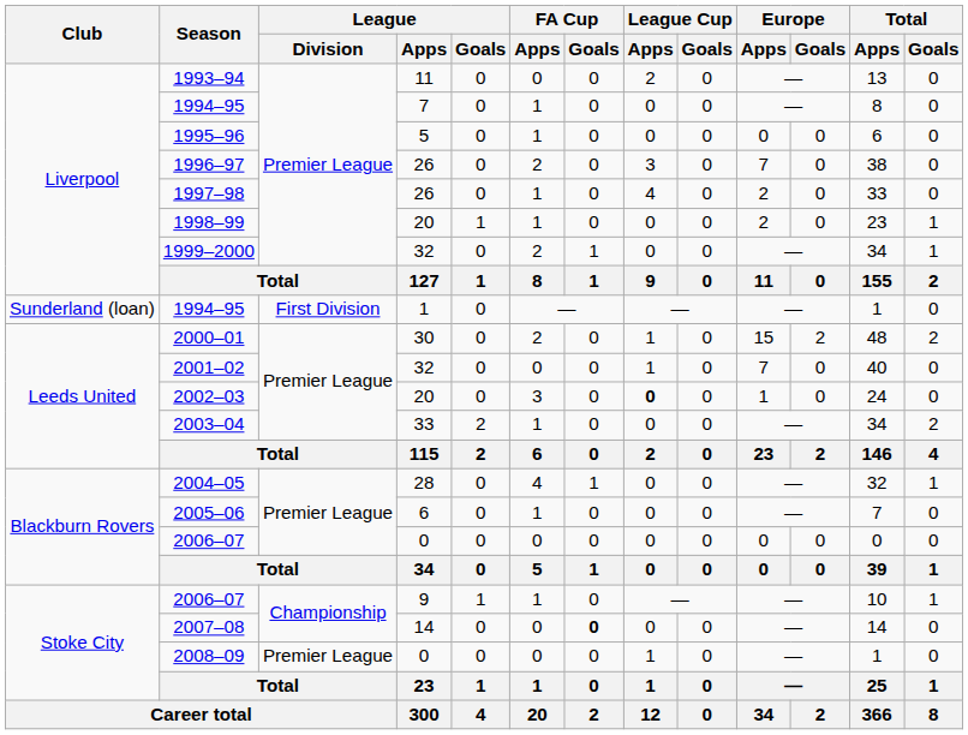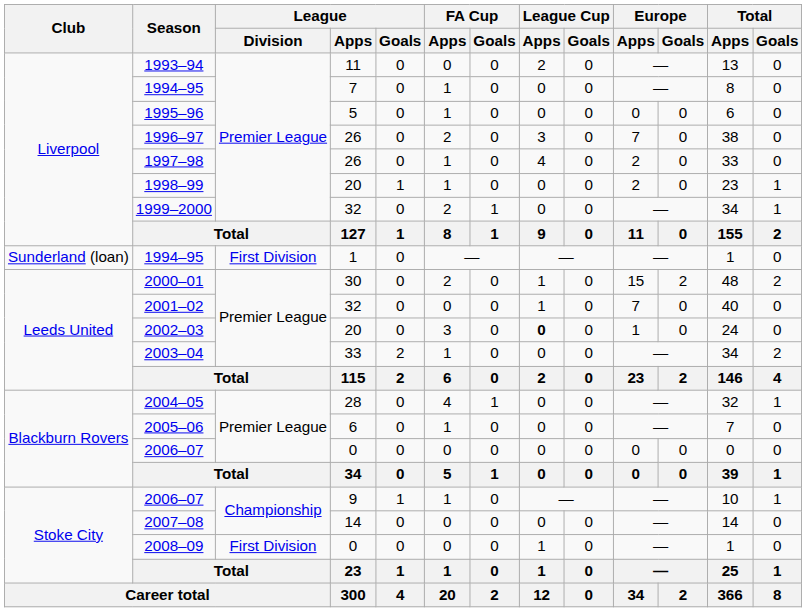2007–08 | FA Cup / Goals: bold -> normal
2008–09 | League / Division: Premier League -> First Division
